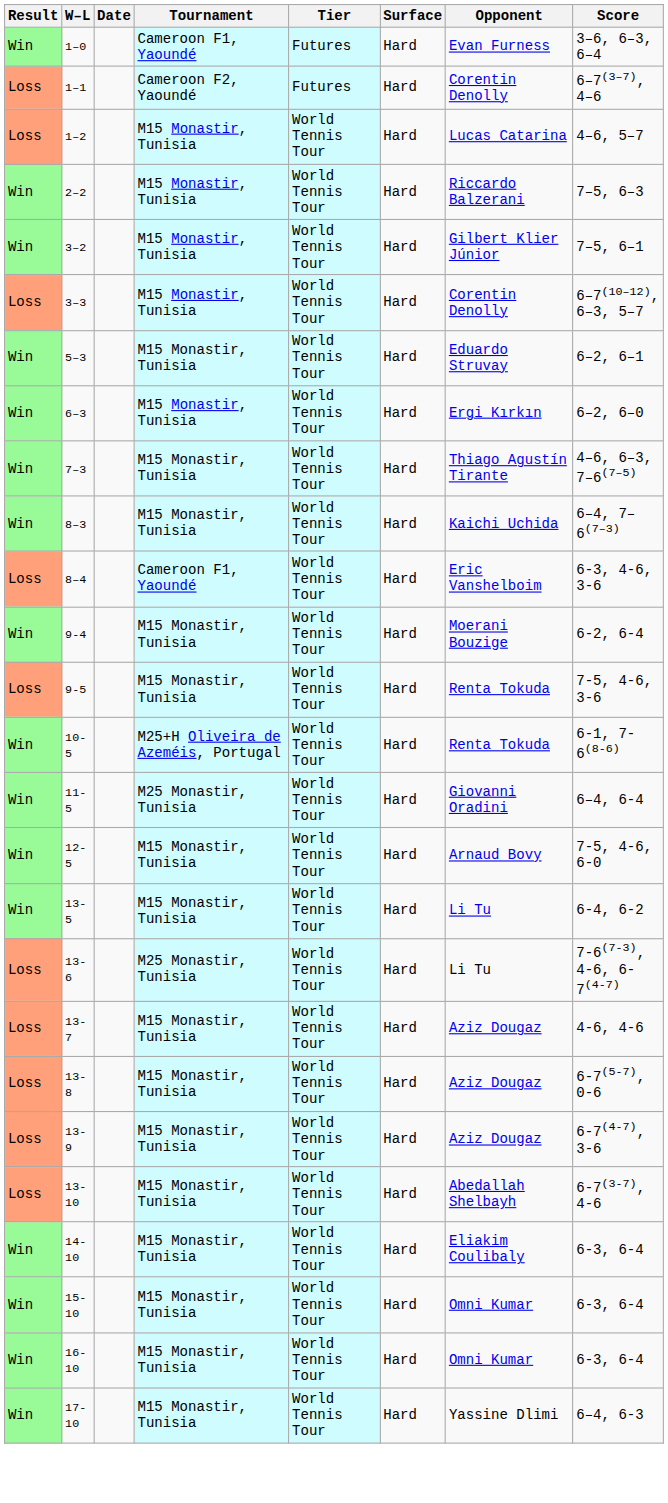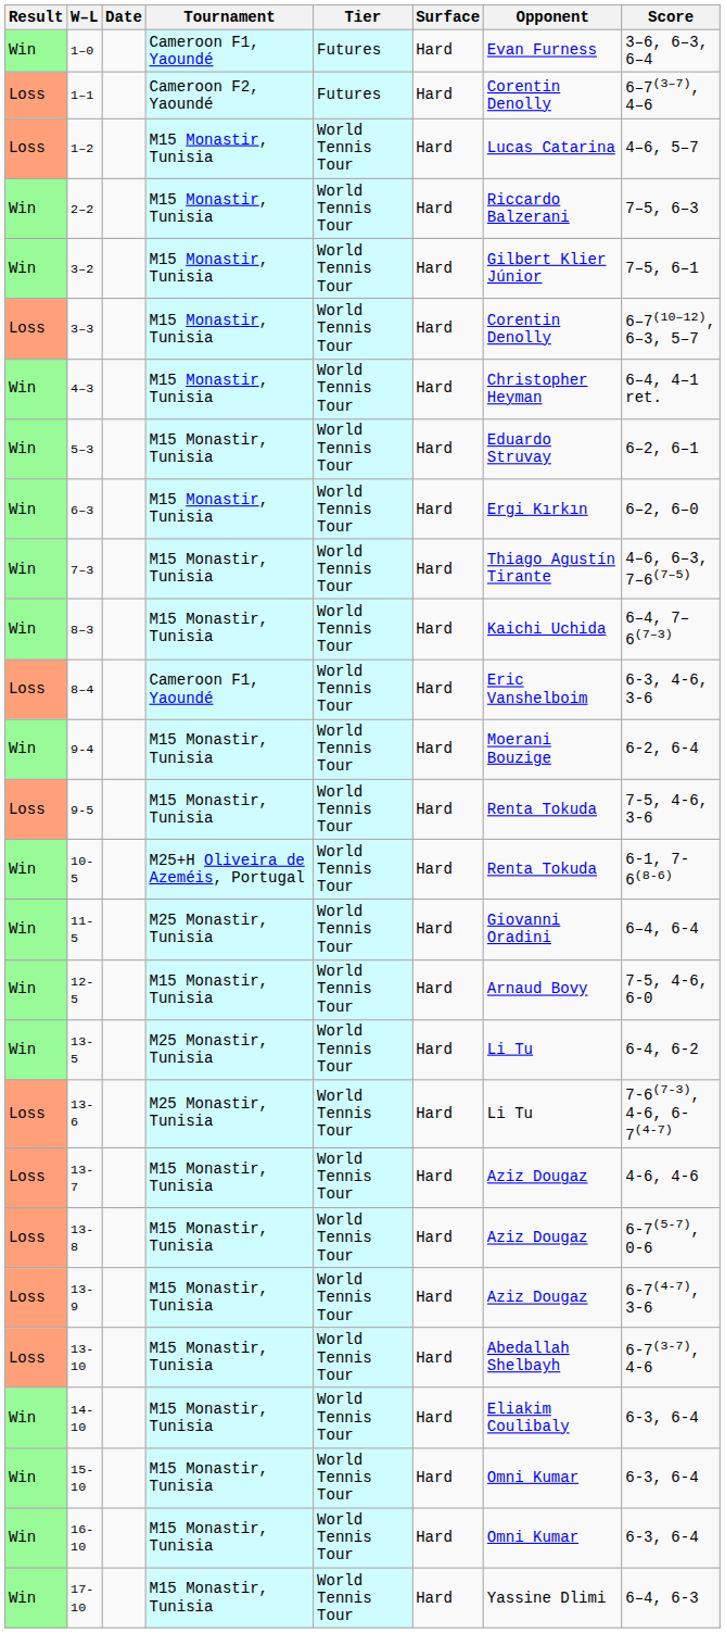+ row: Win | 4–3 | M15 Monastir, Tunisia | World Tennis Tour | Hard | Christopher Heyman | 6–4, 4–1 ret.
13-5 | Tournament: M15 Monastir, Tunisia -> M25 Monastir, Tunisia
